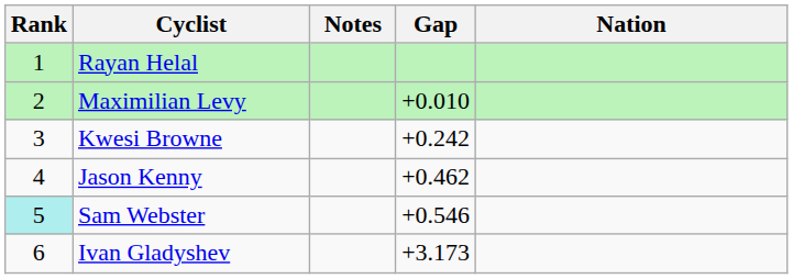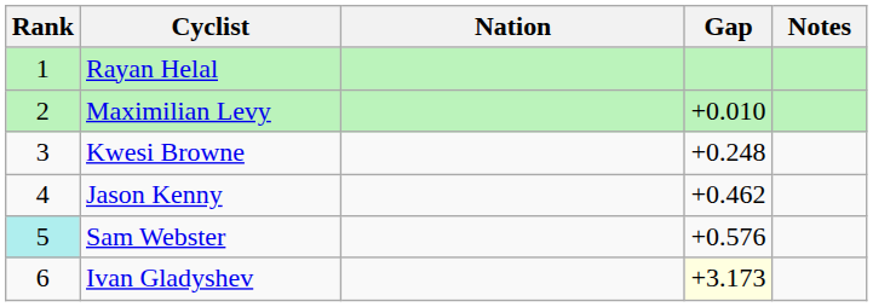columns swapped: Nation <-> Notes
Kwesi Browne | Gap: +0.242 -> +0.248
Sam Webster | Gap: +0.546 -> +0.576
Ivan Gladyshev | Gap: no background -> lightyellow background
